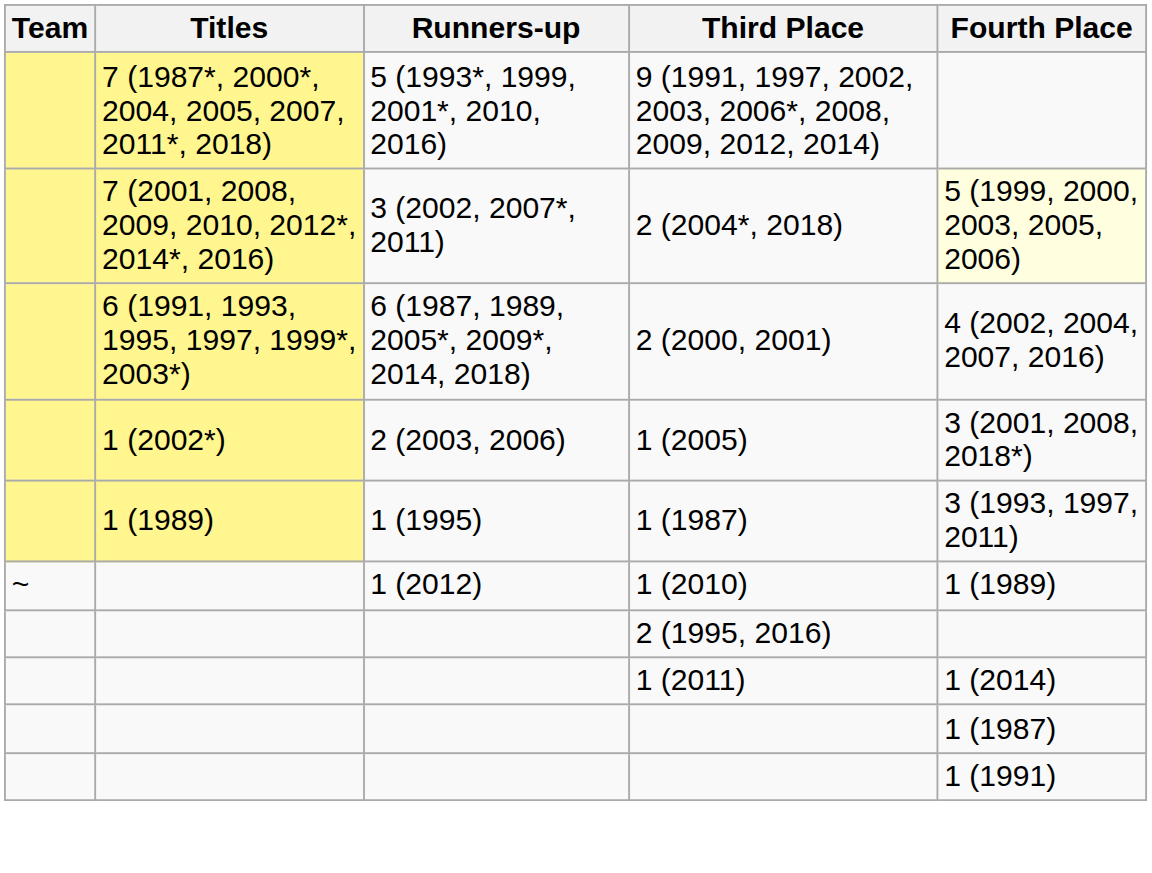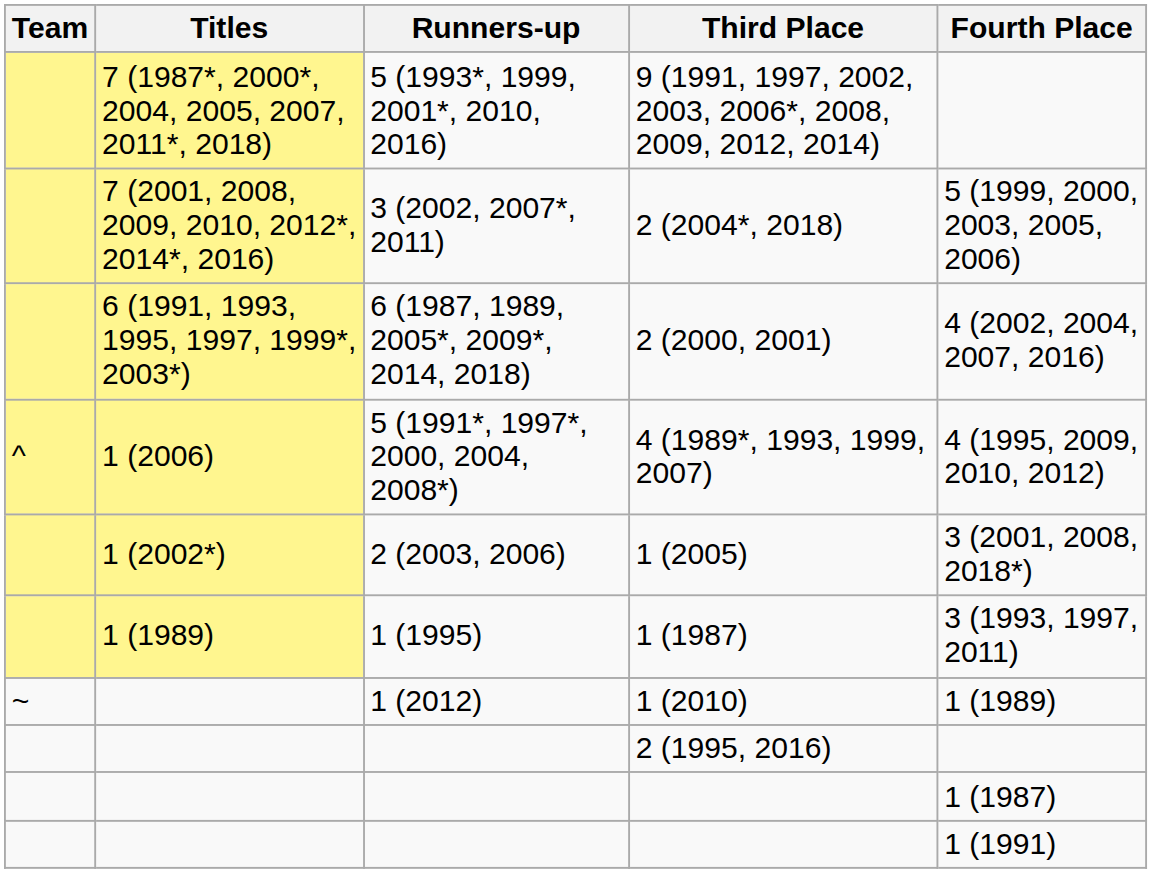2 (2004*, 2018) | Fourth Place: lightyellow background -> no background
+ row: ^ | 1 (2006) | 5 (1991*, 1997*, 2000, 2004, 2008*) | 4 (1989*, 1993, 1999, 2007) | 4 (1995, 2009, 2010, 2012)
- row: 1 (2011) | 1 (2014)
